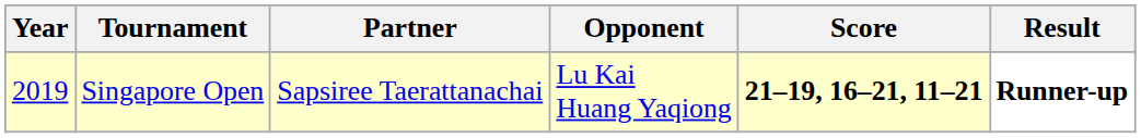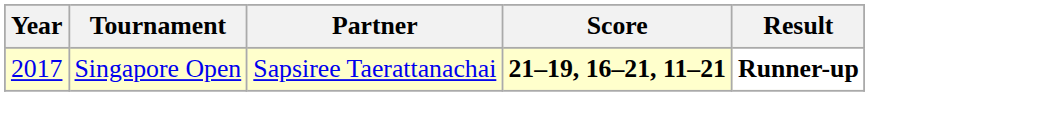- column: Opponent | Lu Kai Huang Yaqiong
Singapore Open | Year: 2019 -> 2017
